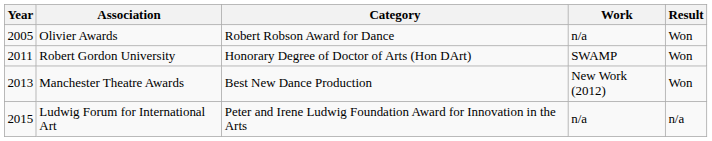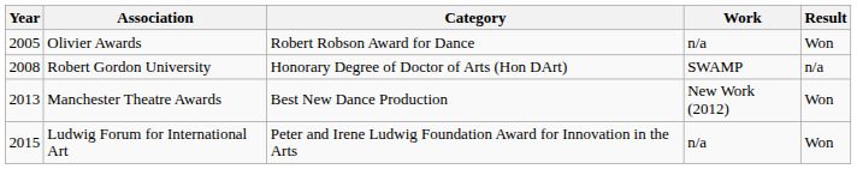Robert Gordon University | Year: 2011 -> 2008
Robert Gordon University | Result: Won -> n/a
Ludwig Forum for International Art | Result: n/a -> Won
